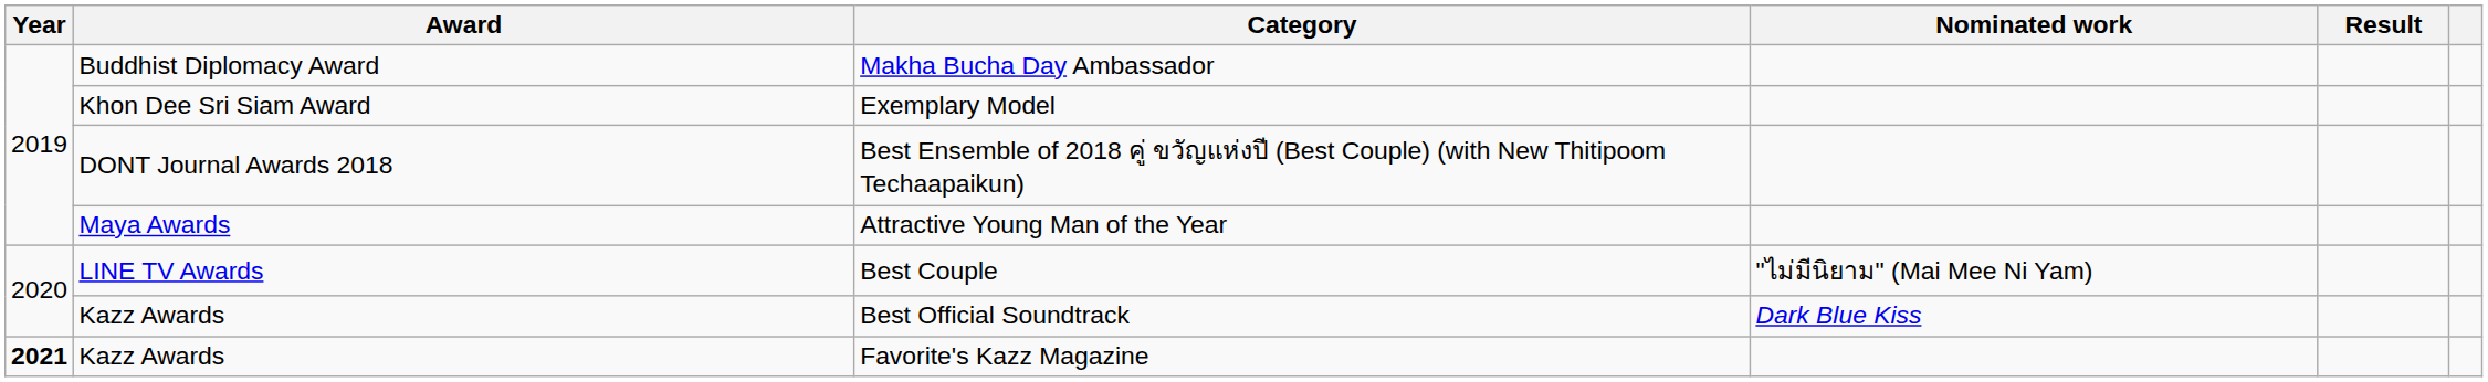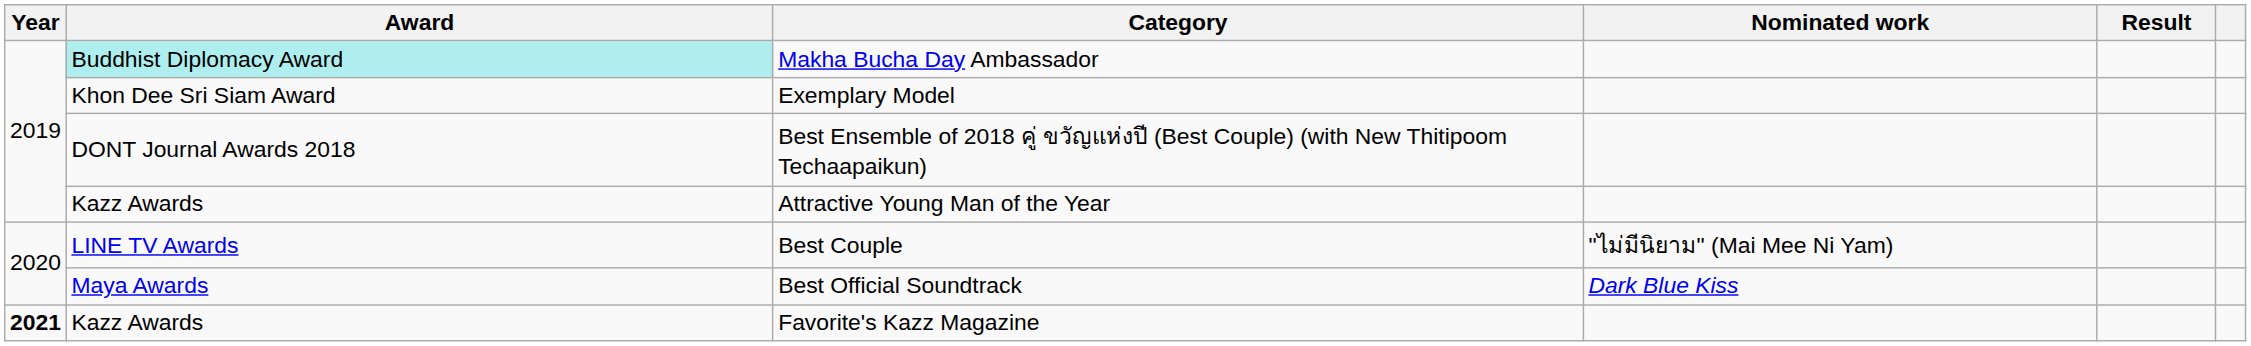Makha Bucha Day Ambassador | Award: no background -> paleturquoise background
Attractive Young Man of the Year | Award: Maya Awards -> Kazz Awards
Best Official Soundtrack | Award: Kazz Awards -> Maya Awards
